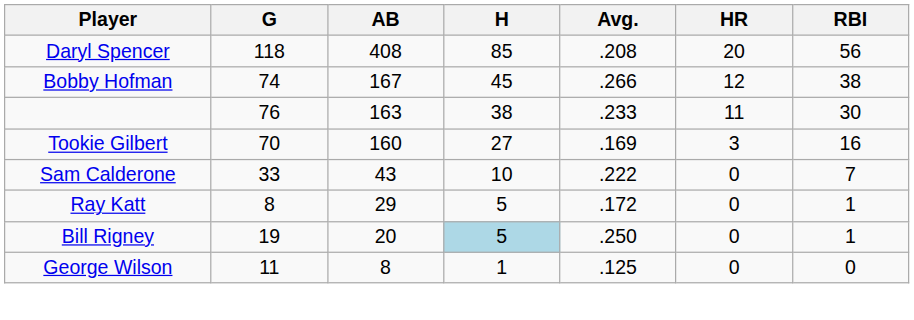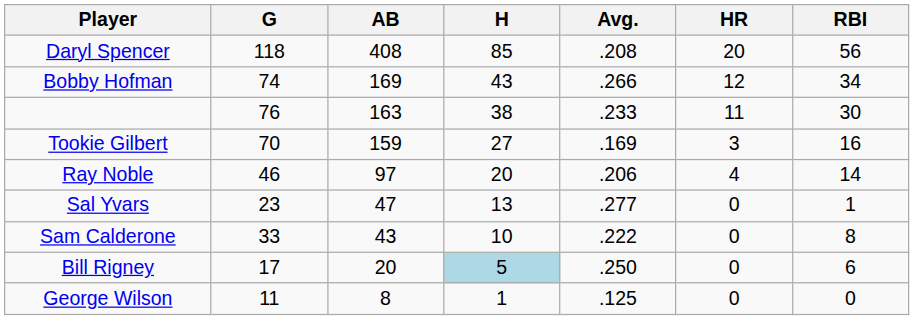Bobby Hofman | AB: 167 -> 169
Bobby Hofman | H: 45 -> 43
Bobby Hofman | RBI: 38 -> 34
Tookie Gilbert | AB: 160 -> 159
+ row: Ray Noble | 46 | 97 | 20 | .206 | 4 | 14
+ row: Sal Yvars | 23 | 47 | 13 | .277 | 0 | 1
Sam Calderone | RBI: 7 -> 8
- row: Ray Katt | 8 | 29 | 5 | .172 | 0 | 1
Bill Rigney | G: 19 -> 17
Bill Rigney | RBI: 1 -> 6
